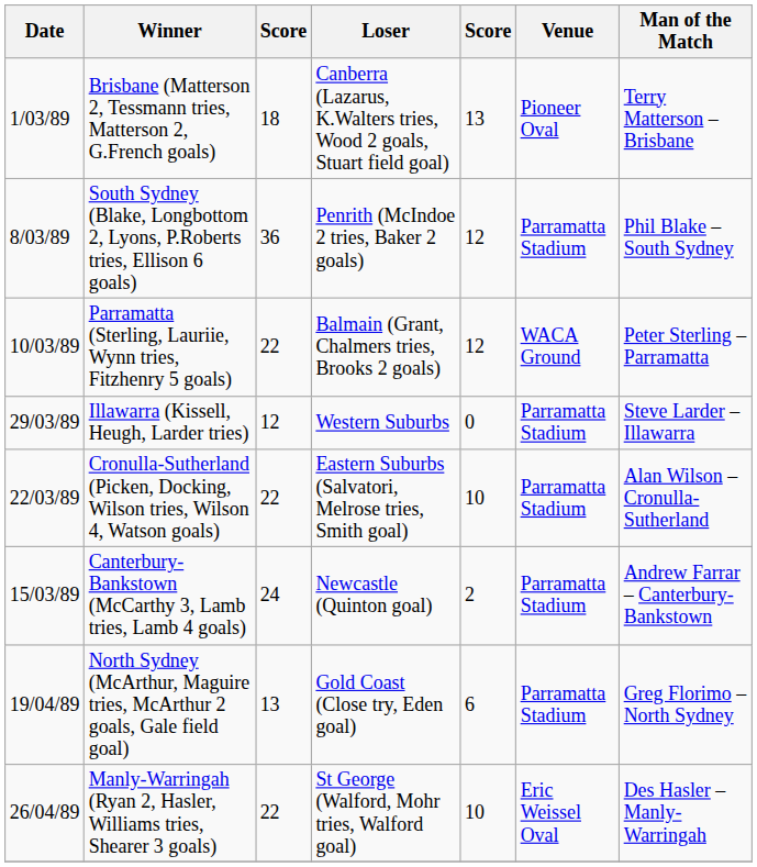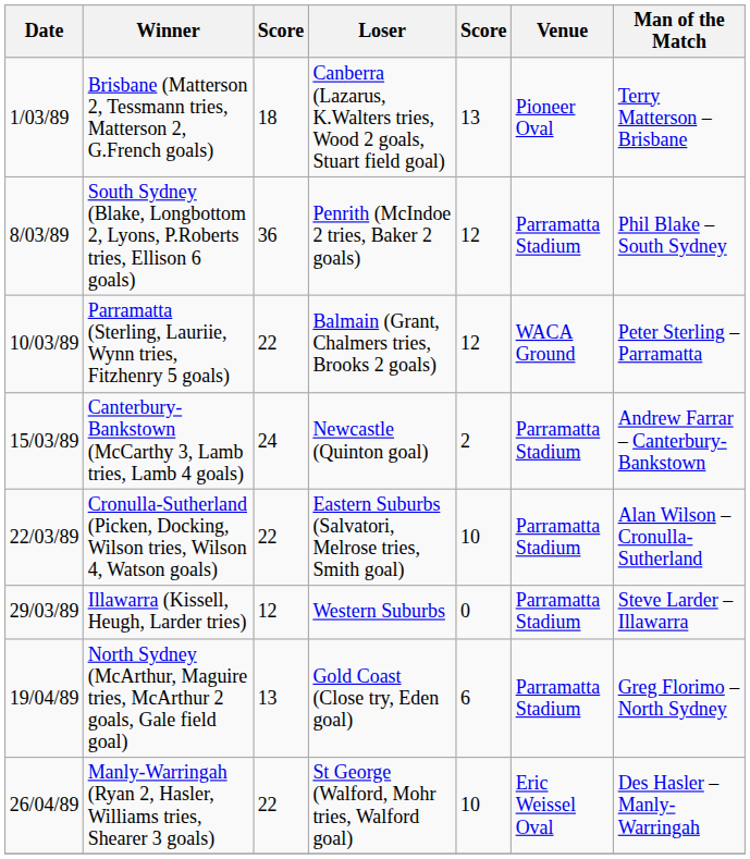rows swapped: Canterbury-Bankstown (McCarthy 3, Lamb tries, Lamb 4 goals) <-> Illawarra (Kissell, Heugh, Larder tries)
